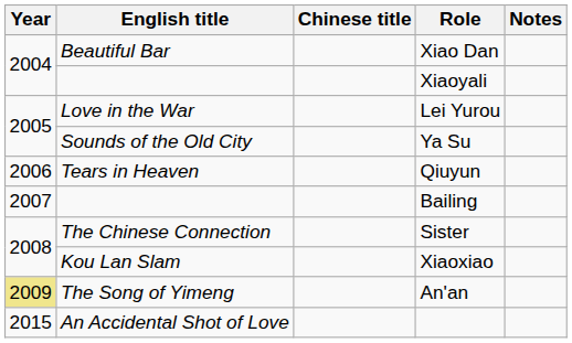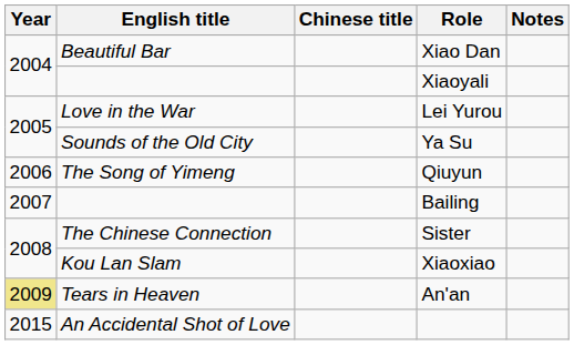Qiuyun | English title: Tears in Heaven -> The Song of Yimeng
An'an | English title: The Song of Yimeng -> Tears in Heaven
